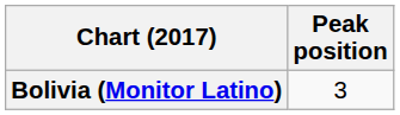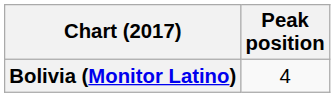Bolivia (Monitor Latino) | Peak position: 3 -> 4
